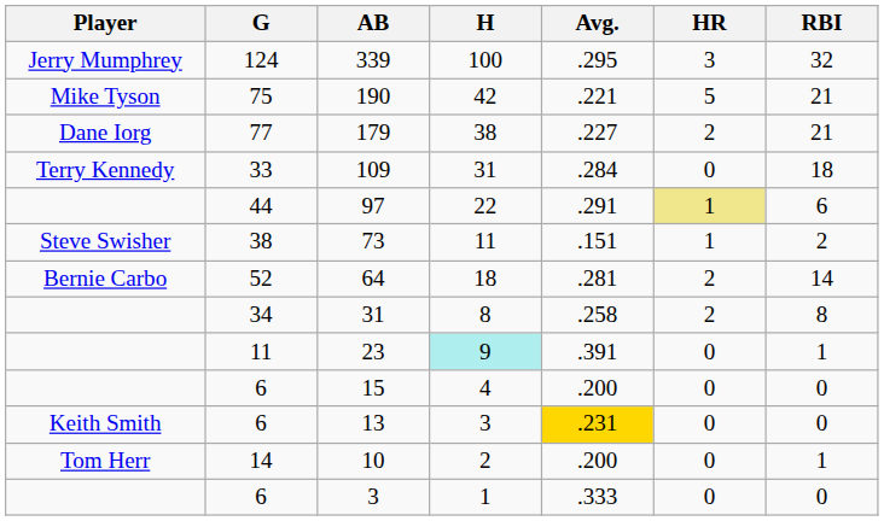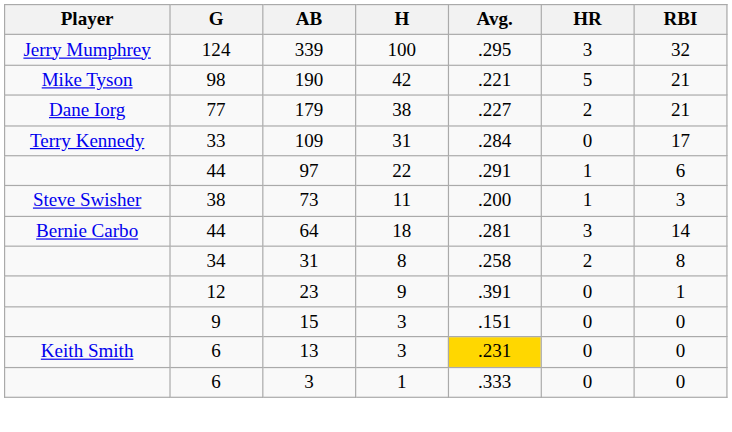190 | G: 75 -> 98
109 | RBI: 18 -> 17
97 | HR: khaki background -> no background
73 | Avg.: .151 -> .200
73 | RBI: 2 -> 3
64 | G: 52 -> 44
64 | HR: 2 -> 3
23 | G: 11 -> 12
23 | H: paleturquoise background -> no background
15 | G: 6 -> 9
15 | H: 4 -> 3
15 | Avg.: .200 -> .151
- row: Tom Herr | 14 | 10 | 2 | .200 | 0 | 1
